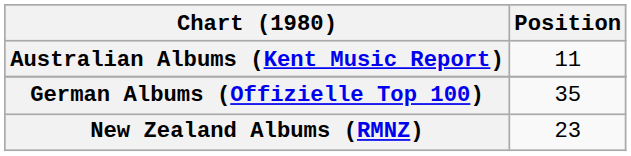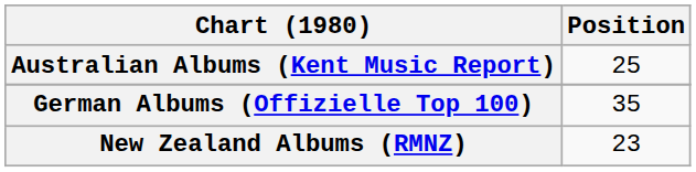Australian Albums (Kent Music Report) | Position: 11 -> 25
